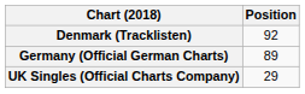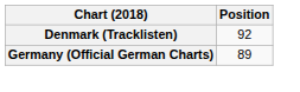- row: UK Singles (Official Charts Company) | 29
